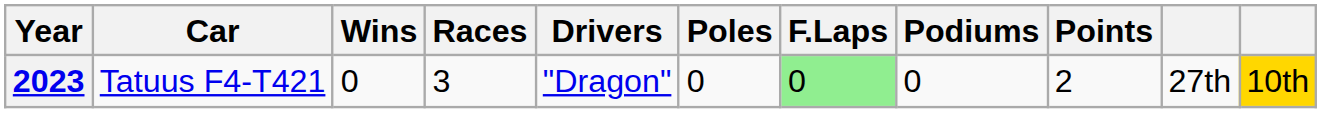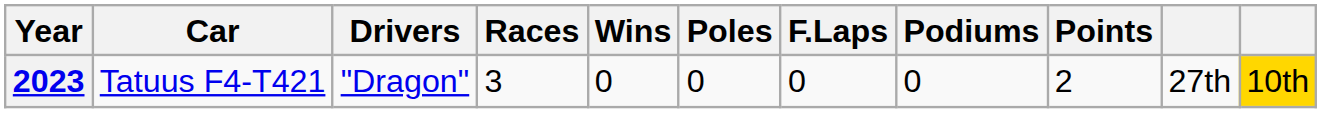columns swapped: Drivers <-> Wins
2023 | F.Laps: lightgreen background -> no background
